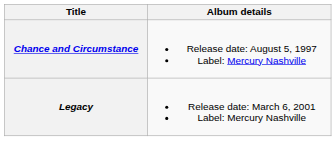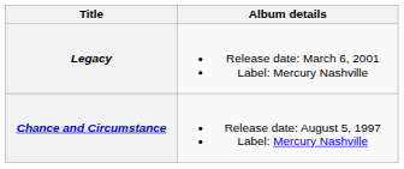rows swapped: Chance and Circumstance <-> Legacy
